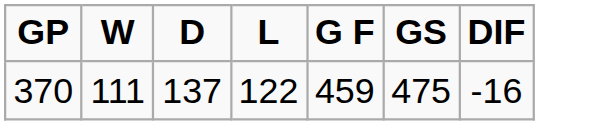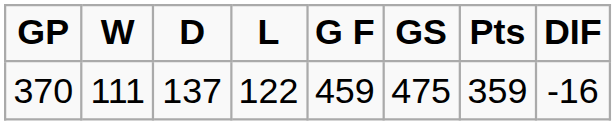+ column: Pts | 359
